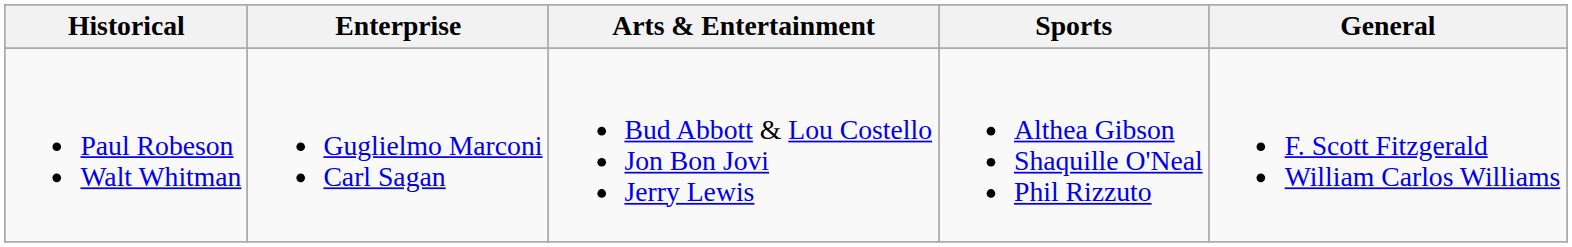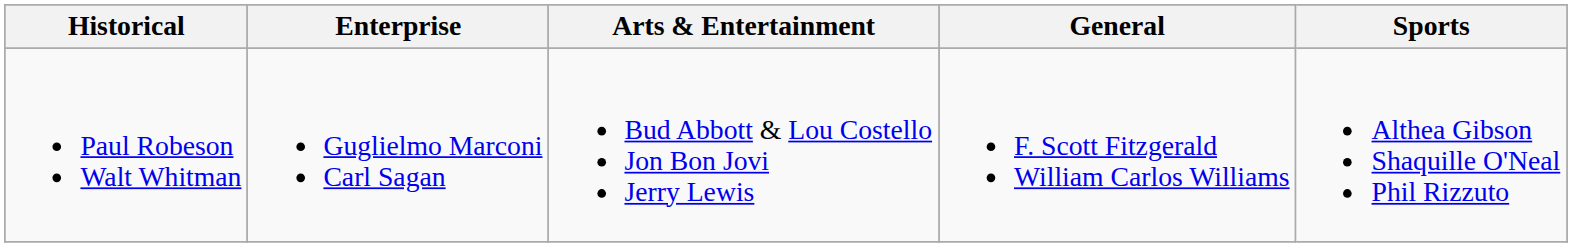columns swapped: Sports <-> General
